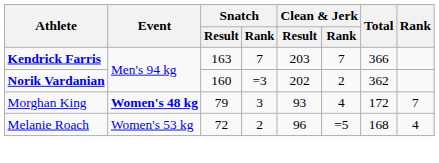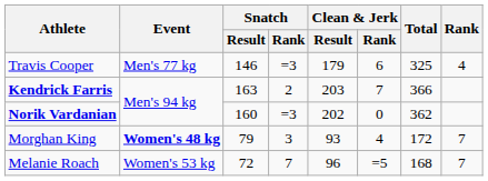+ row: Travis Cooper | Men's 77 kg | 146 | =3 | 179 | 6 | 325 | 4
Kendrick Farris | Snatch / Rank: 7 -> 2
Norik Vardanian | Clean & Jerk / Rank: 2 -> 0
Melanie Roach | Snatch / Rank: 2 -> 7
Melanie Roach | Rank: 4 -> 7
